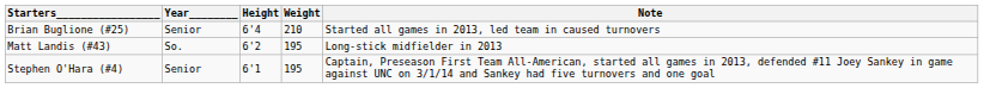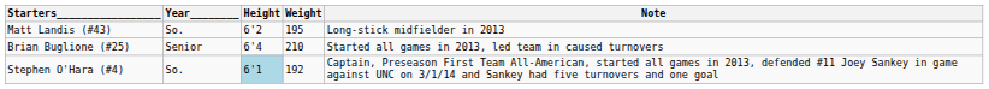rows swapped: Brian Buglione (#25) <-> Matt Landis (#43)
Stephen O'Hara (#4) | Year________: Senior -> So.
Stephen O'Hara (#4) | Height: no background -> lightblue background
Stephen O'Hara (#4) | Weight: 195 -> 192
